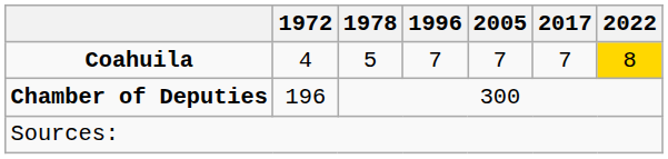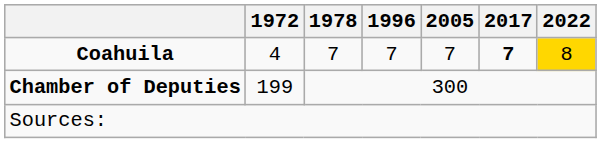Coahuila | 1978: 5 -> 7
Coahuila | 2017: normal -> bold
Chamber of Deputies | 1972: 196 -> 199
